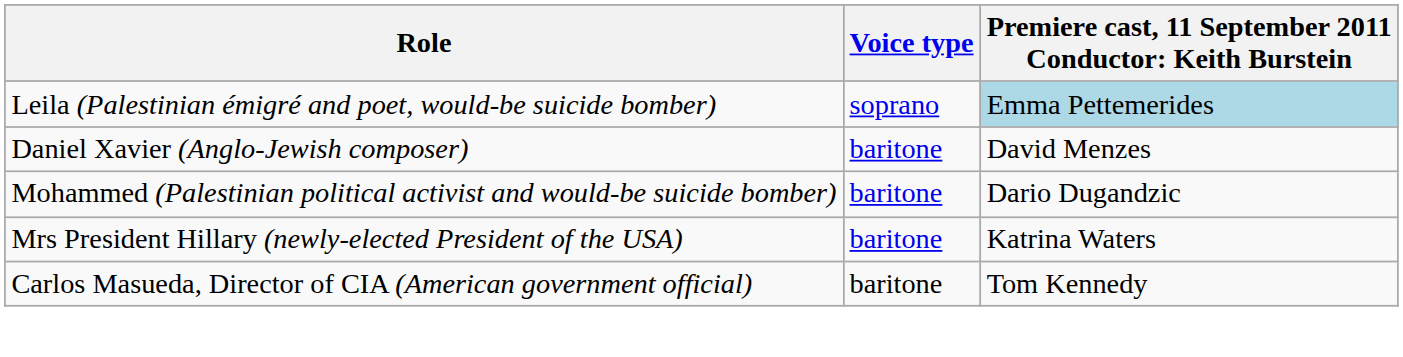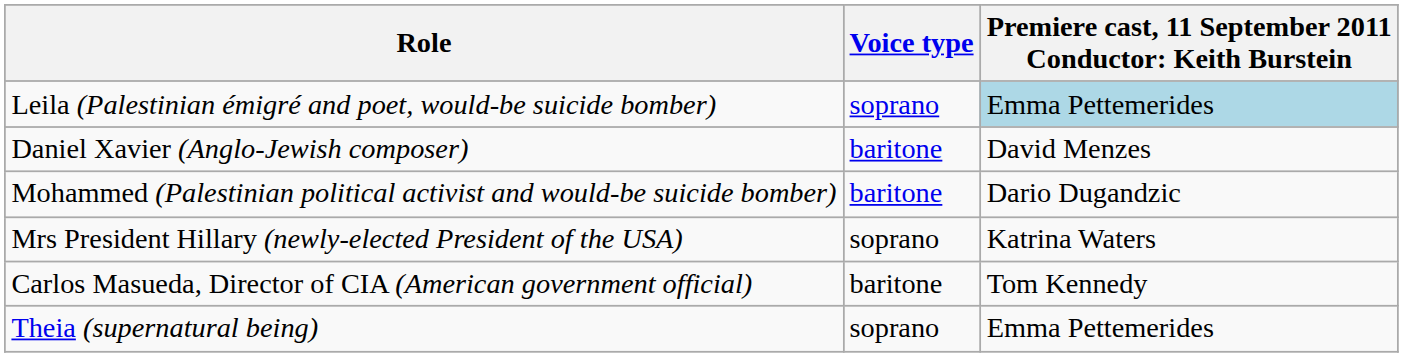Mrs President Hillary (newly-elected President of the USA) | Voice type: baritone -> soprano
+ row: Theia (supernatural being) | soprano | Emma Pettemerides
